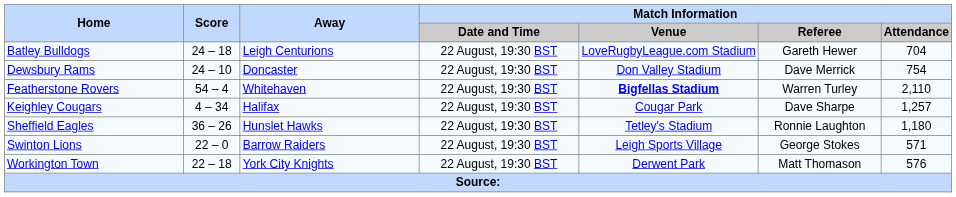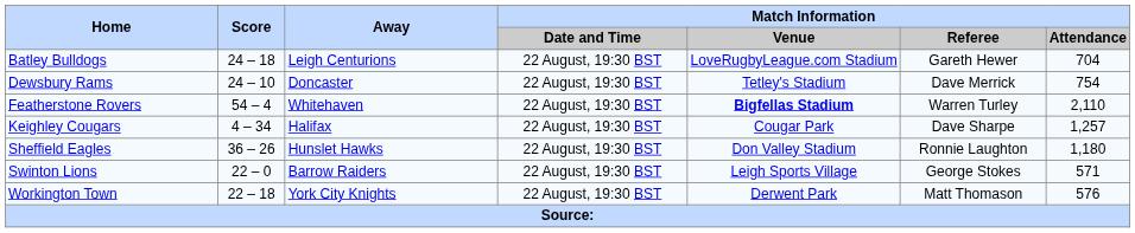Dewsbury Rams | Match Information / Venue: Don Valley Stadium -> Tetley's Stadium
Sheffield Eagles | Match Information / Venue: Tetley's Stadium -> Don Valley Stadium
